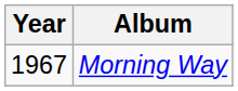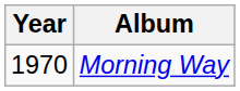Morning Way | Year: 1967 -> 1970
